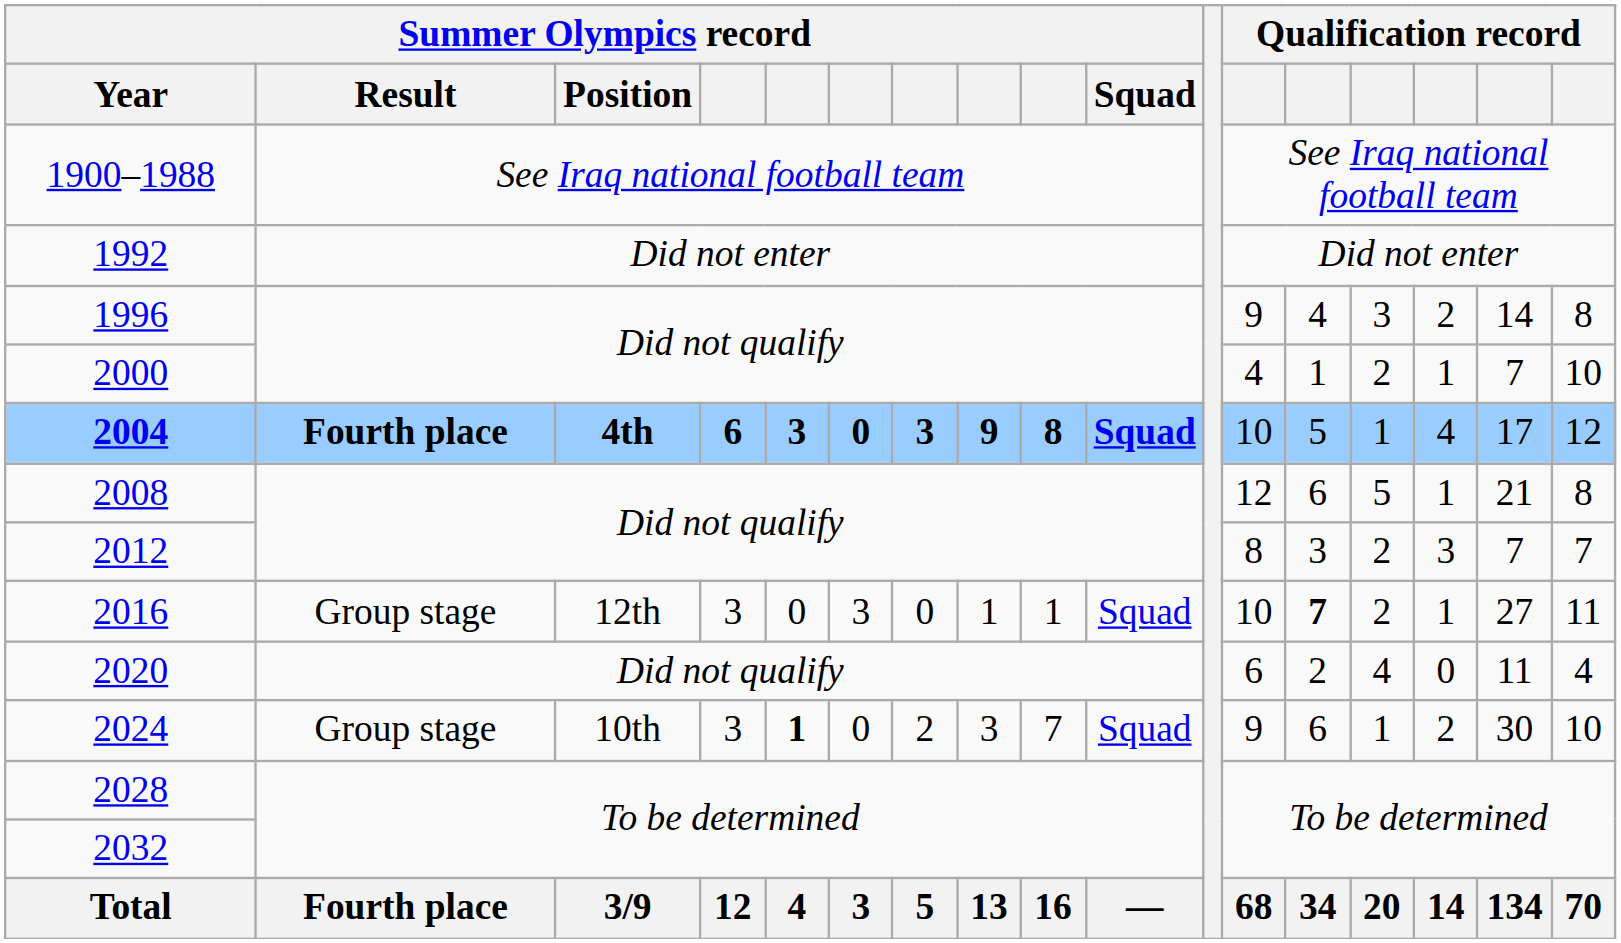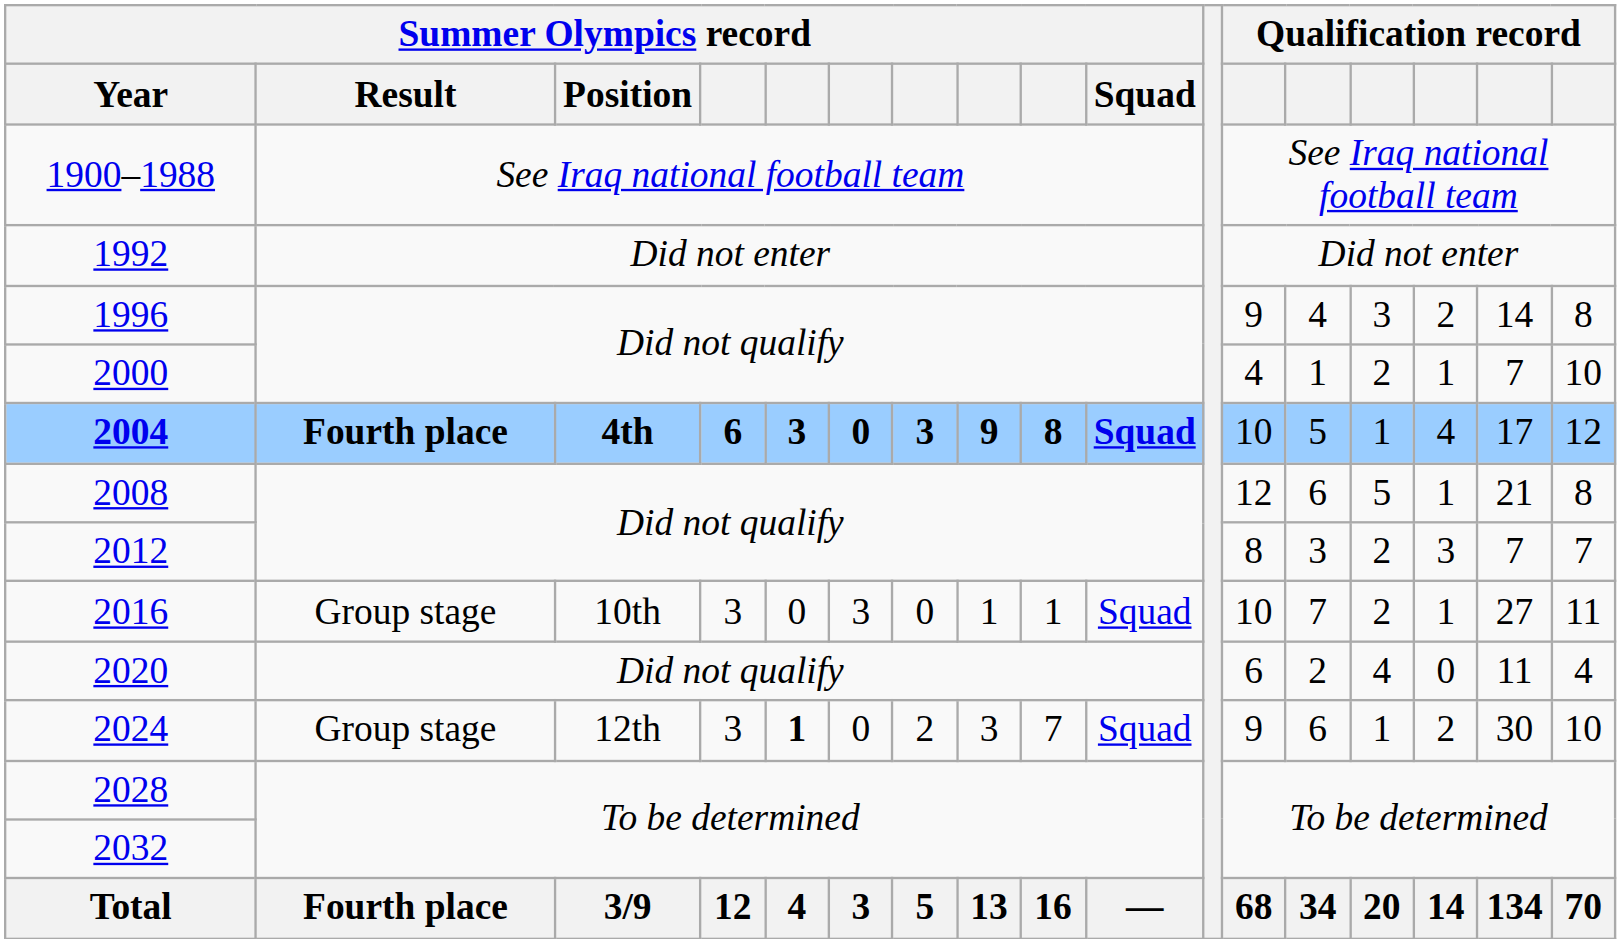2016 | Summer Olympics record / Position: 12th -> 10th
2016 | column 13: bold -> normal
2024 | Summer Olympics record / Position: 10th -> 12th
